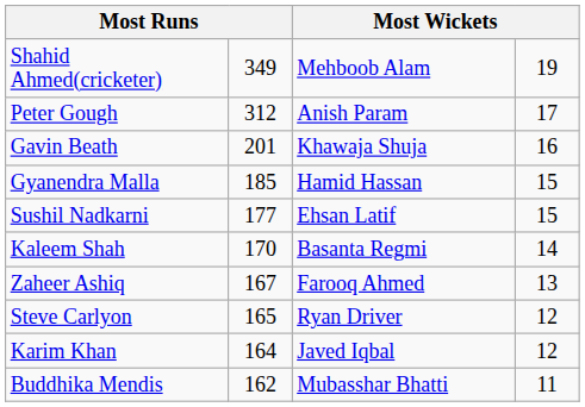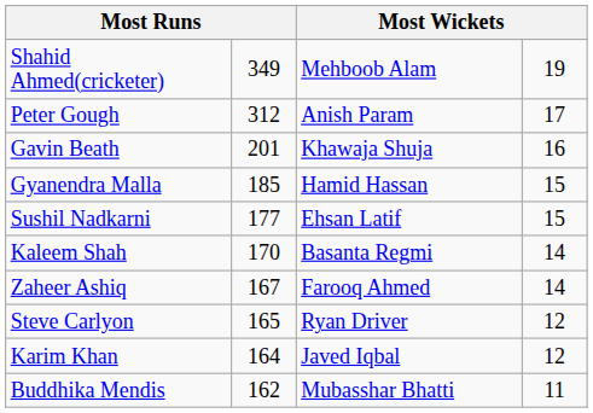Zaheer Ashiq | column 4: 13 -> 14
